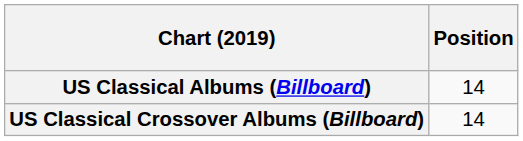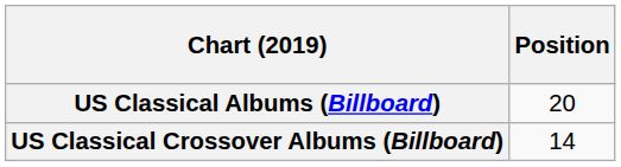US Classical Albums (Billboard) | Position: 14 -> 20
